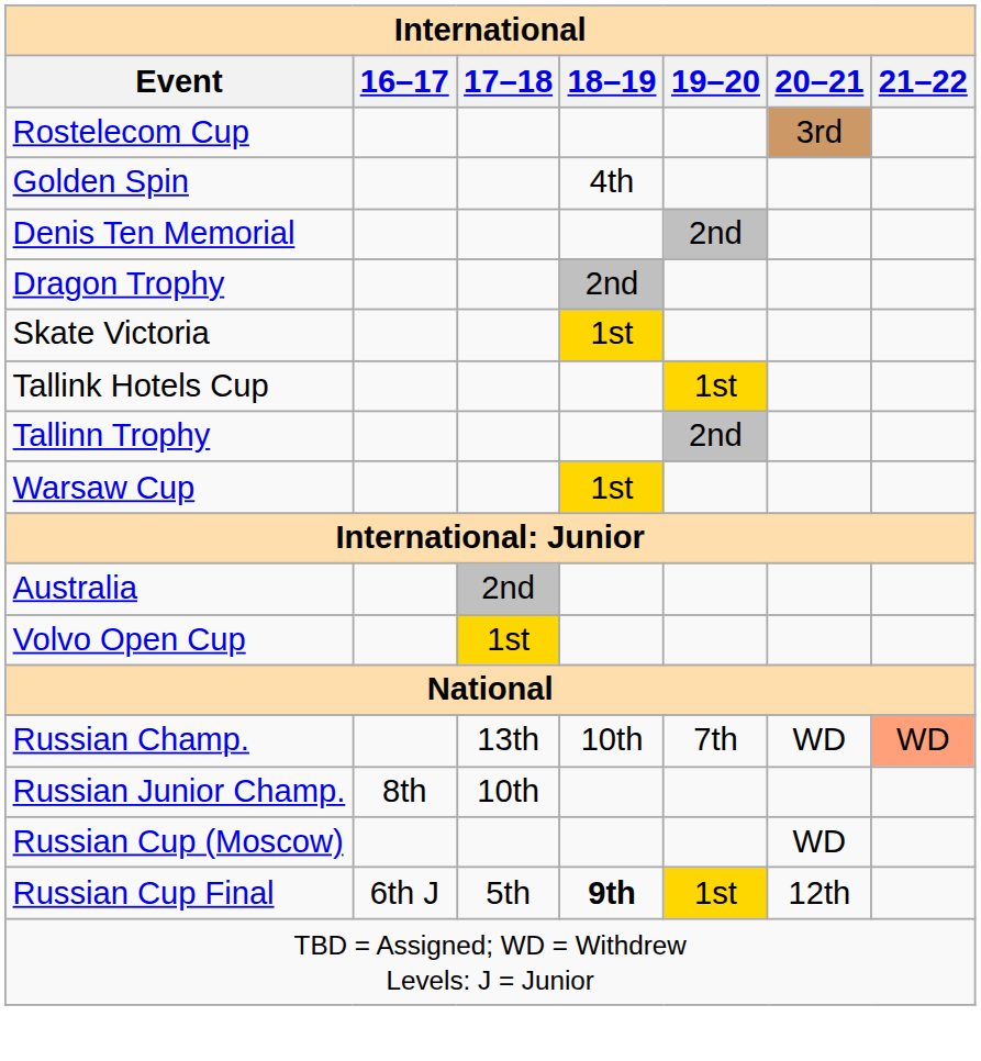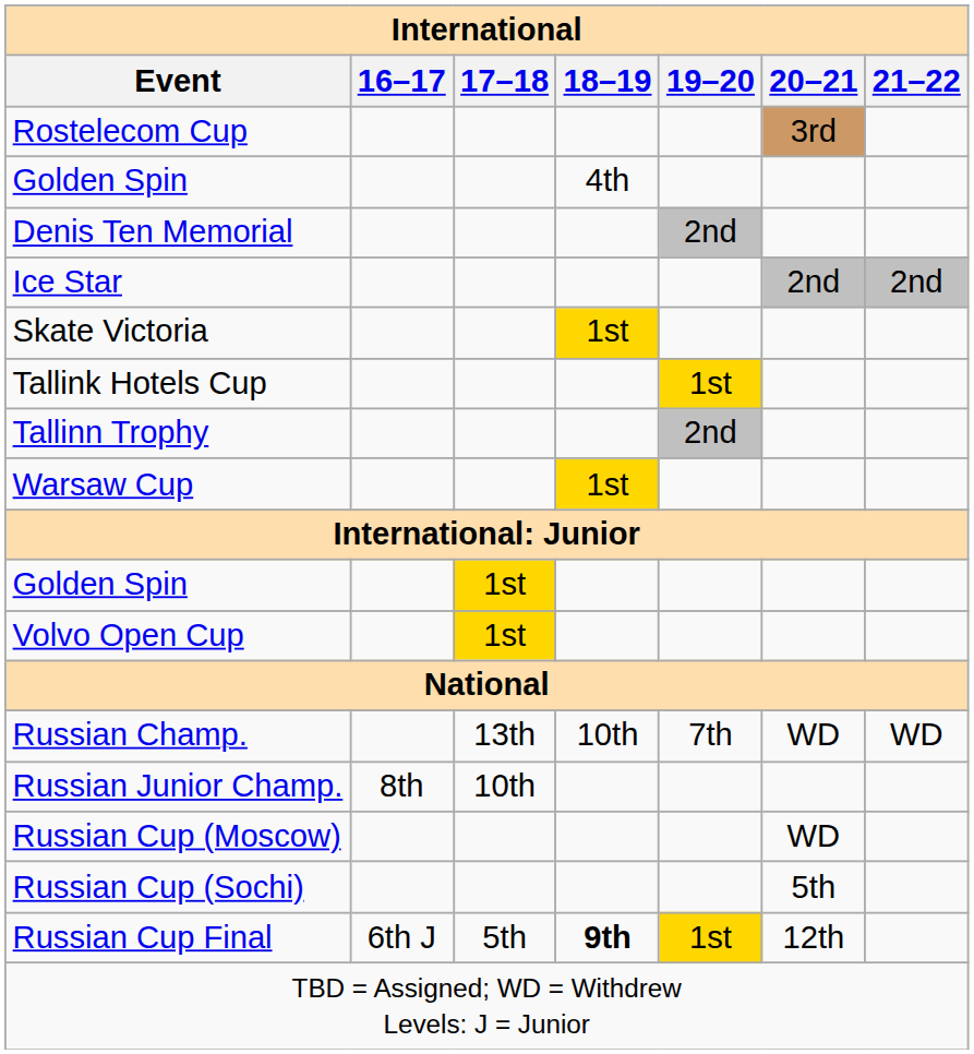- row: Dragon Trophy | 2nd
+ row: Ice Star | 2nd | 2nd
- row: Australia | 2nd
+ row: Golden Spin | 1st
Russian Champ. | 21–22: lightsalmon background -> no background
+ row: Russian Cup (Sochi) | 5th
